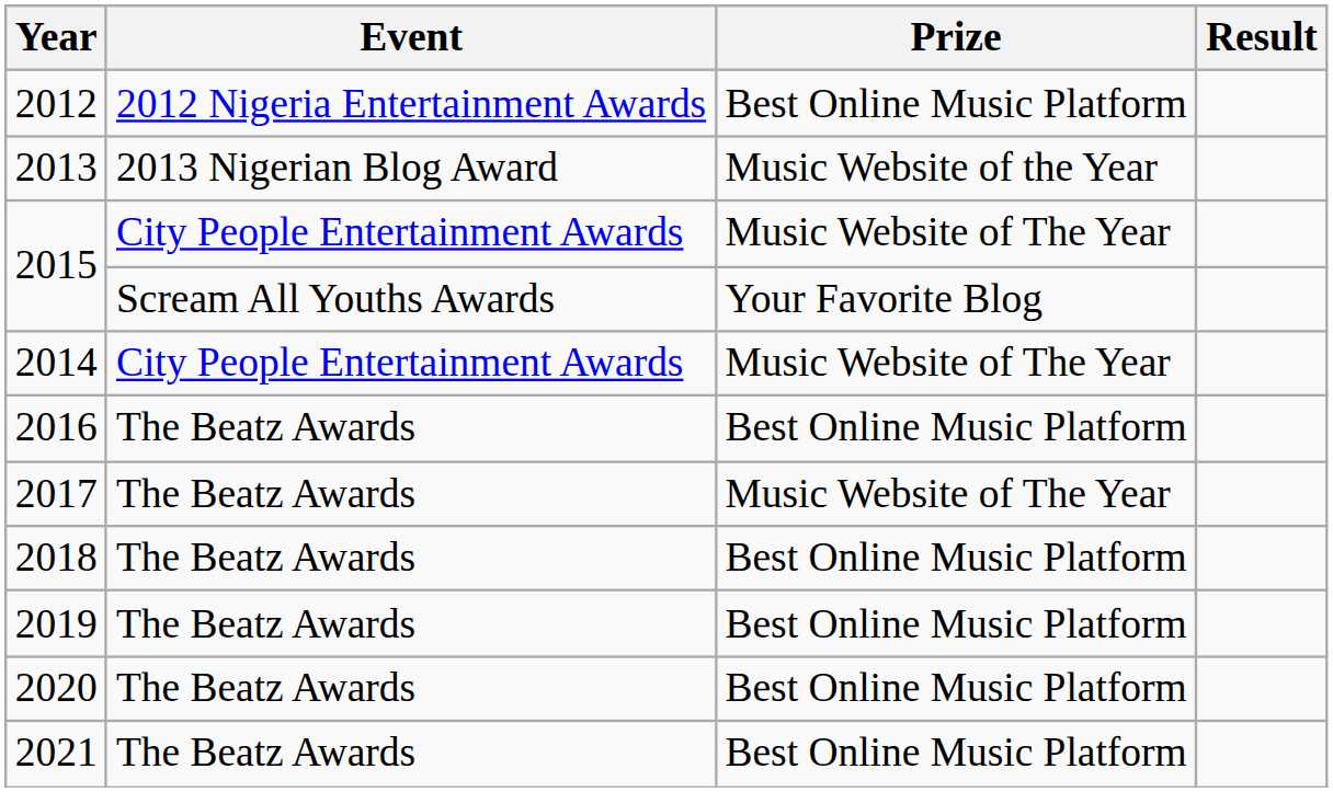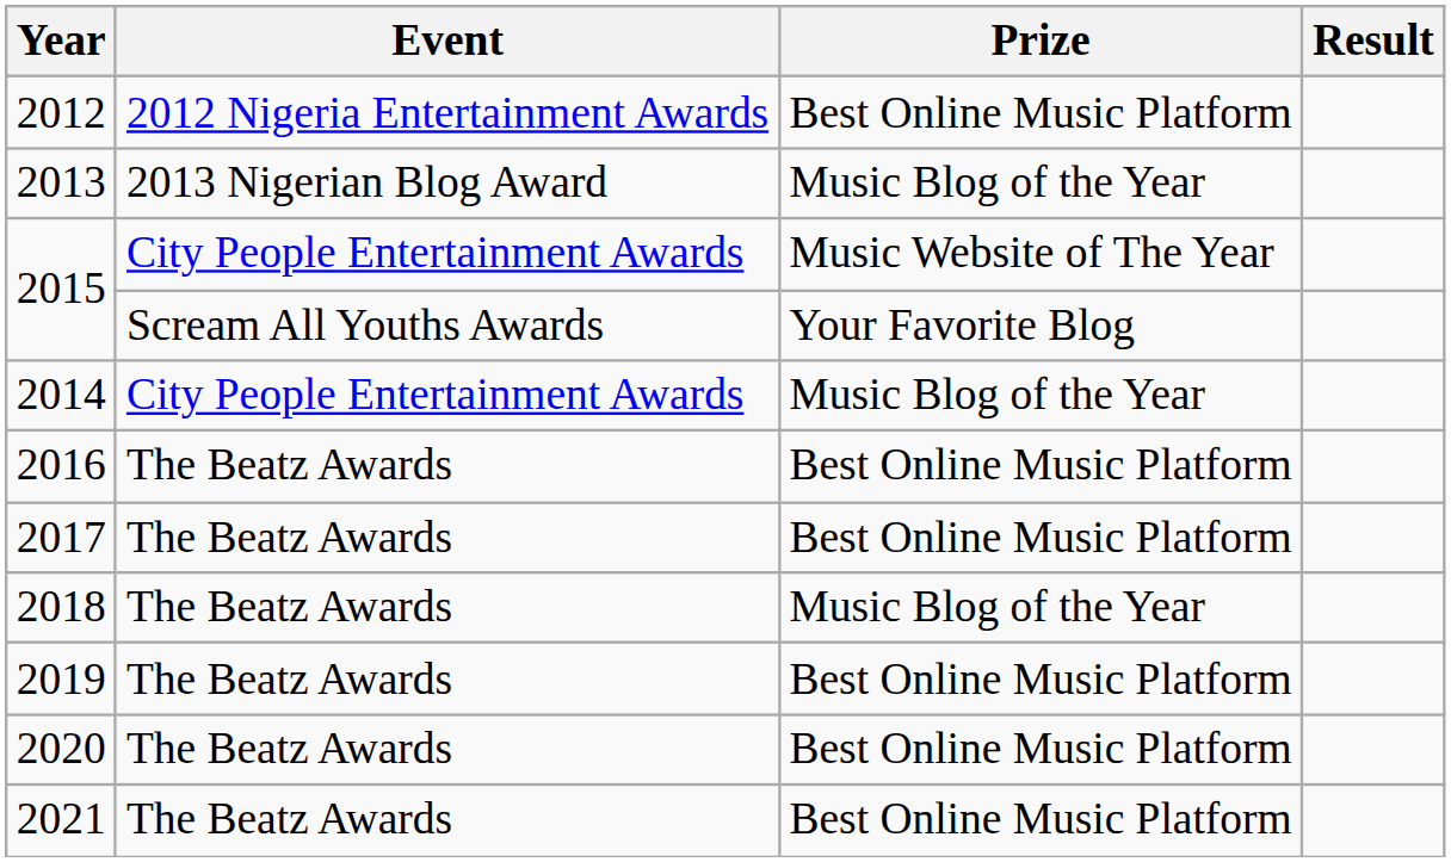2013 | Prize: Music Website of the Year -> Music Blog of the Year
2014 | Prize: Music Website of The Year -> Music Blog of the Year
2017 | Prize: Music Website of The Year -> Best Online Music Platform
2018 | Prize: Best Online Music Platform -> Music Blog of the Year
